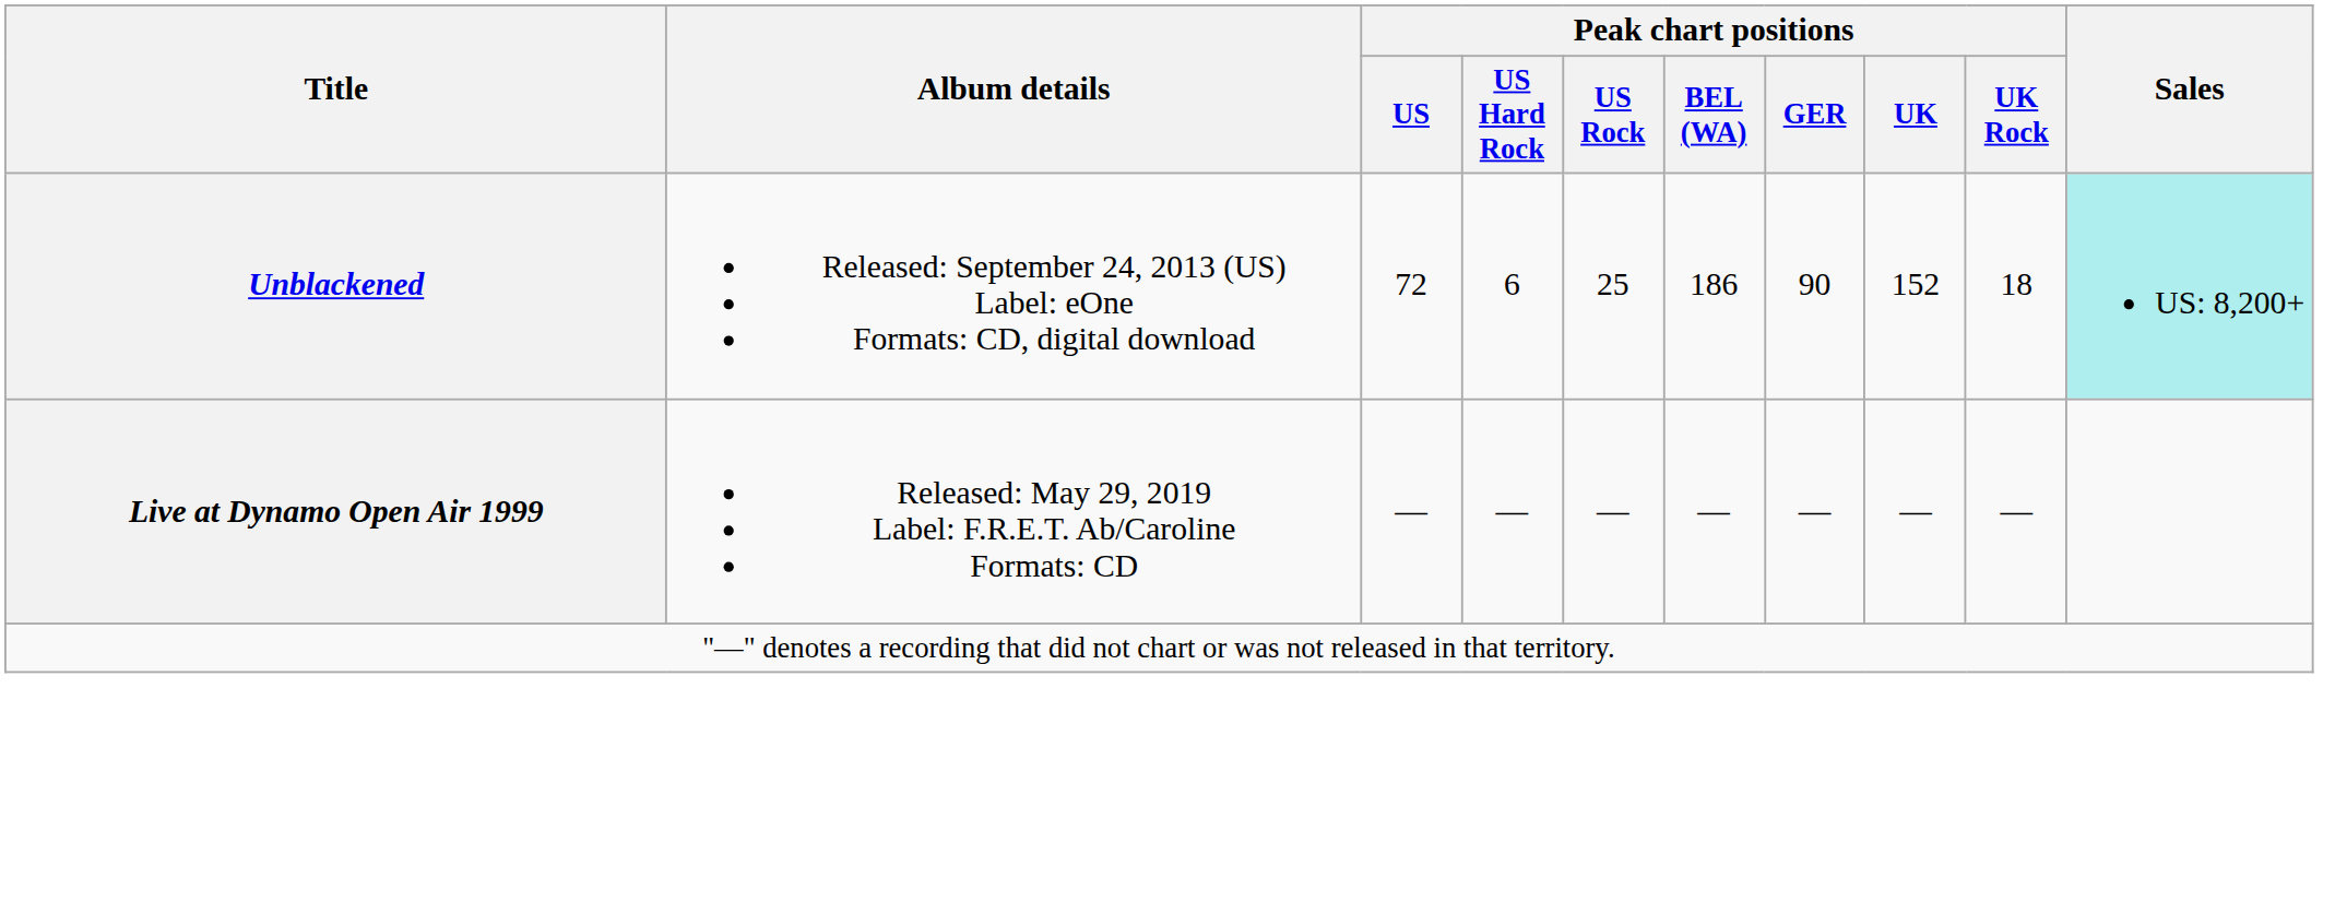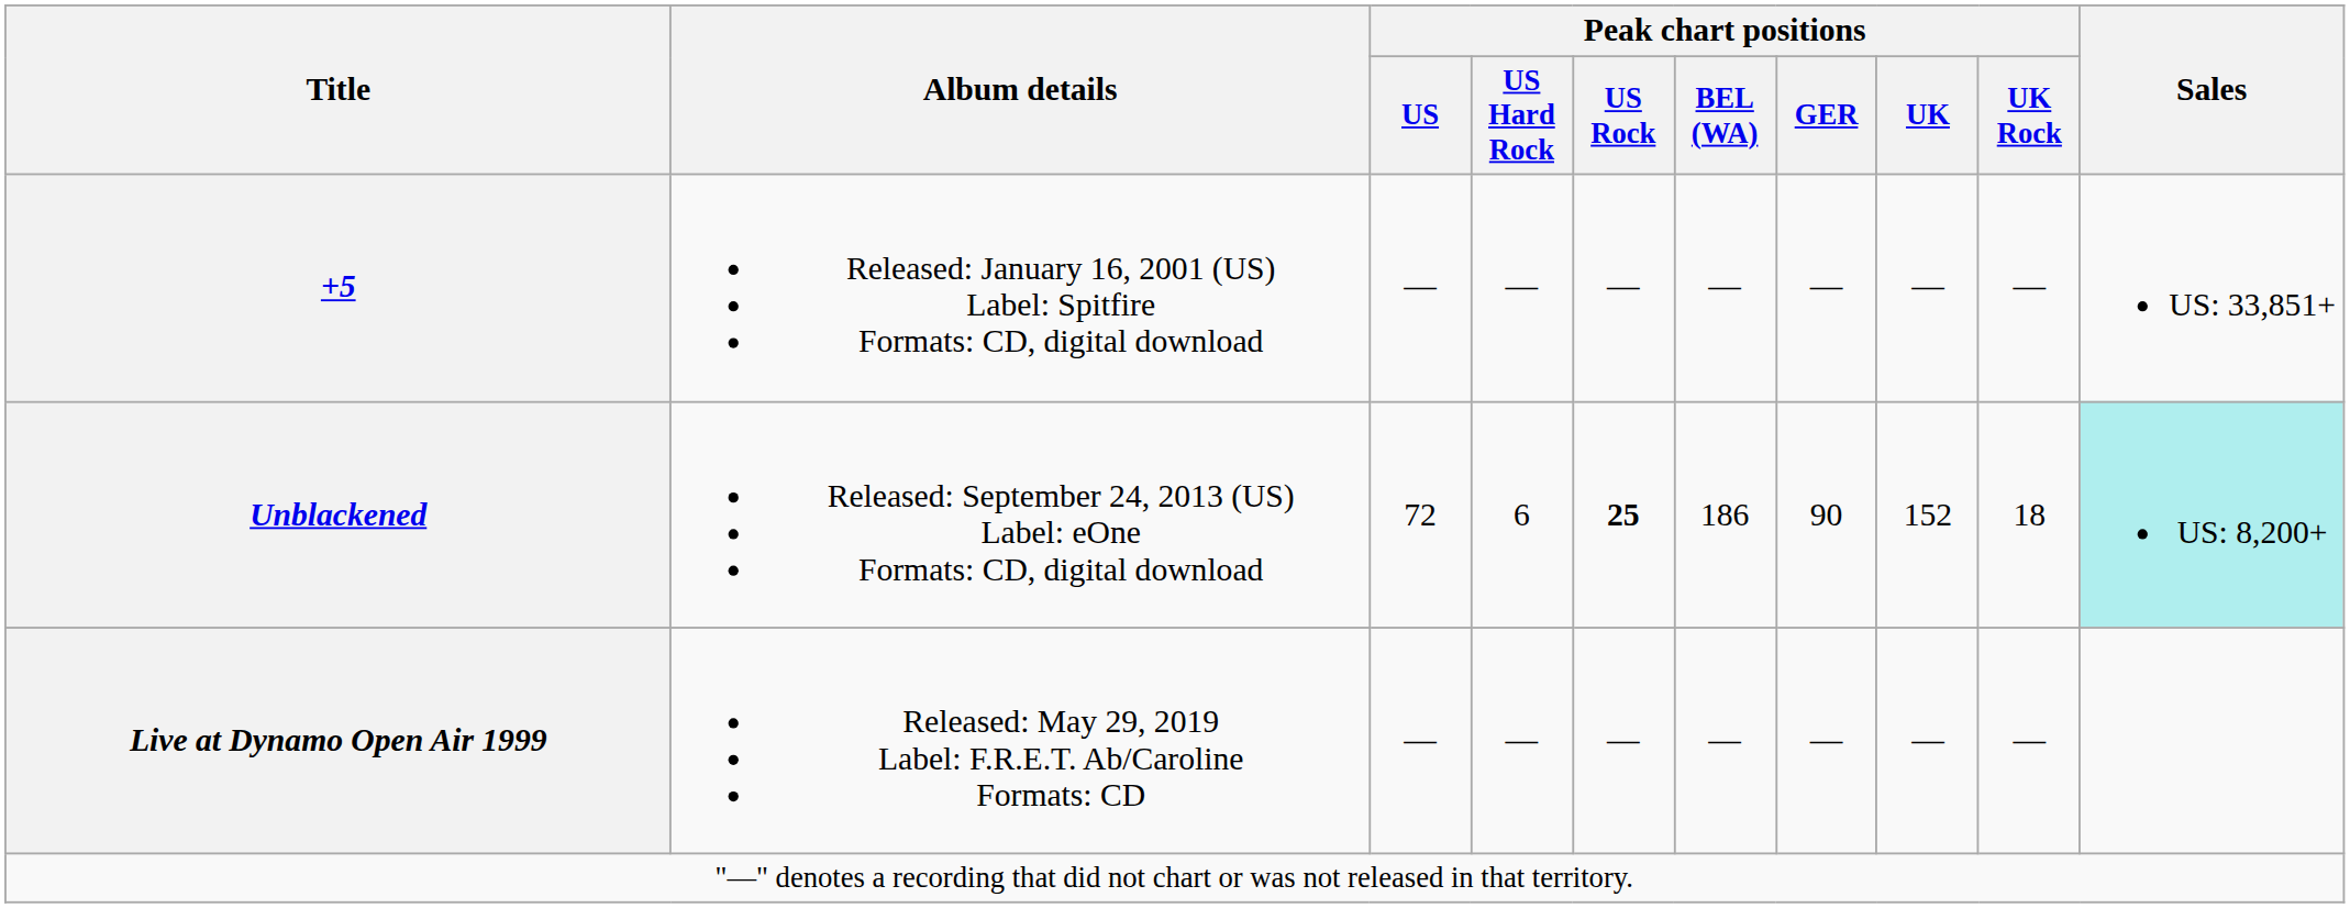+ row: +5 | Released: January 16, 2001 (US) Label: Spitfire Formats: CD, digital download | — | — | — | — | — | — | — | US: 33,851+
Unblackened | Peak chart positions / US Rock: normal -> bold
